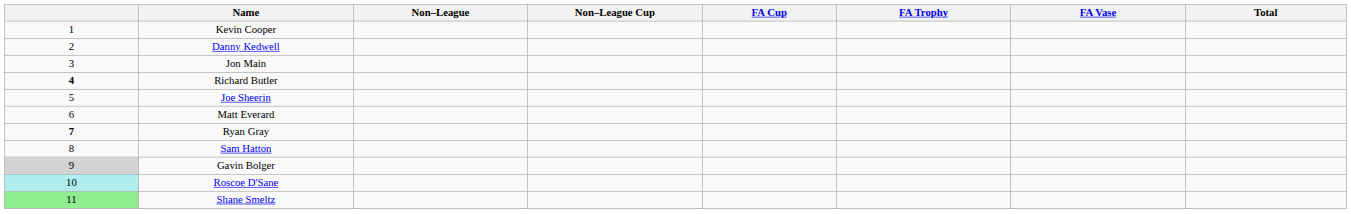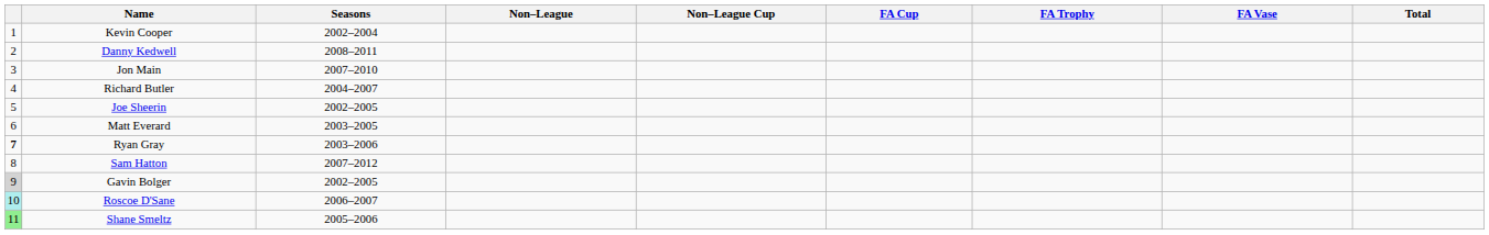+ column: Seasons | 2002–2004 | 2008–2011 | 2007–2010 | 2004–2007 | 2002–2005 | 2003–2005 | 2003–2006 | 2007–2012 | 2002–2005 | 2006–2007 | 2005–2006
Richard Butler | column 1: bold -> normal
